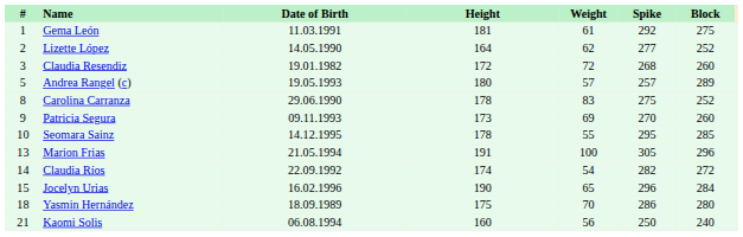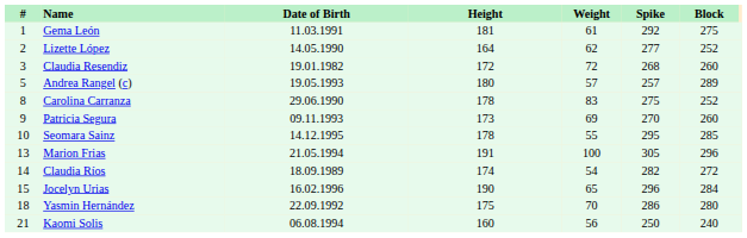Claudia Ríos | Date of Birth: 22.09.1992 -> 18.09.1989
Yasmin Hernández | Date of Birth: 18.09.1989 -> 22.09.1992
